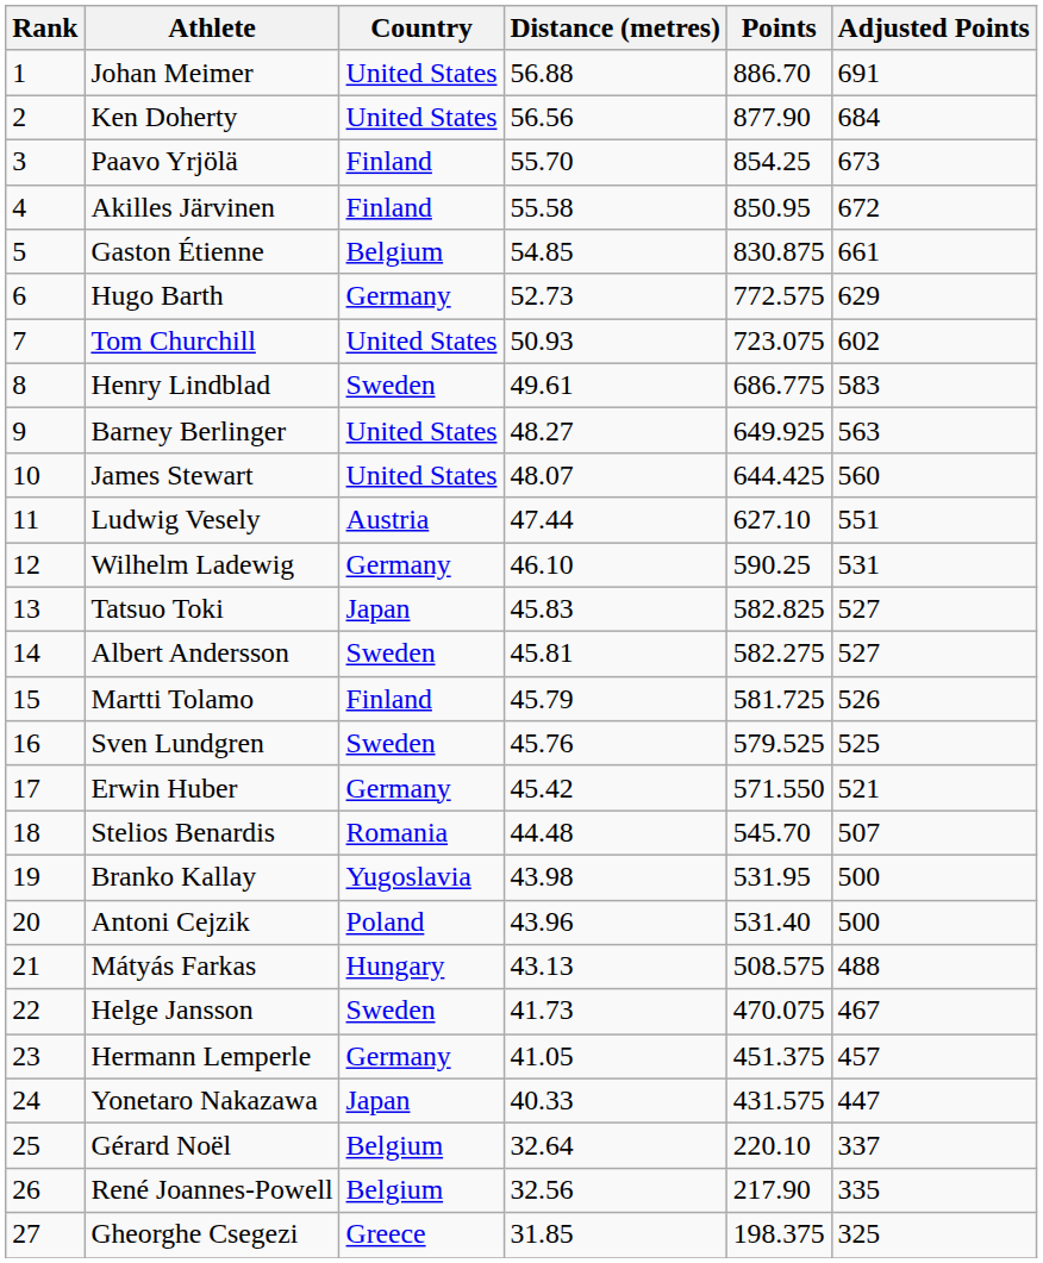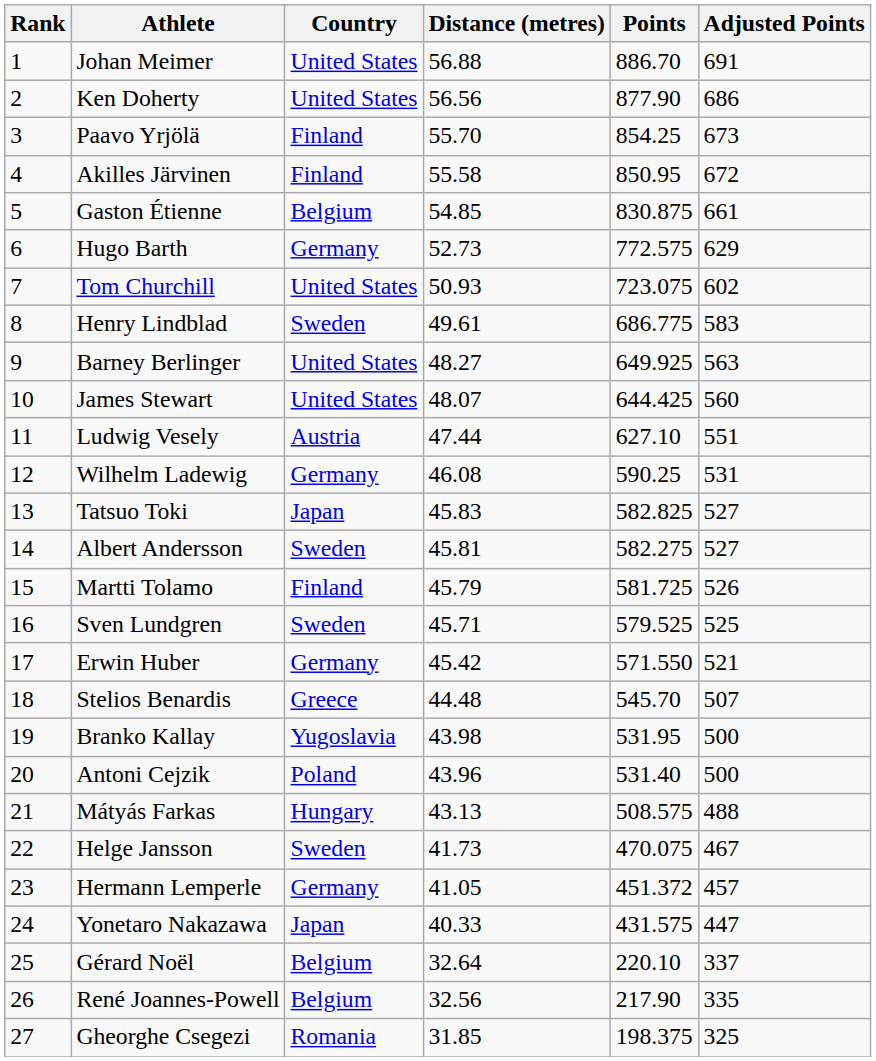Ken Doherty | Adjusted Points: 684 -> 686
Wilhelm Ladewig | Distance (metres): 46.10 -> 46.08
Sven Lundgren | Distance (metres): 45.76 -> 45.71
Stelios Benardis | Country: Romania -> Greece
Hermann Lemperle | Points: 451.375 -> 451.372
Gheorghe Csegezi | Country: Greece -> Romania
